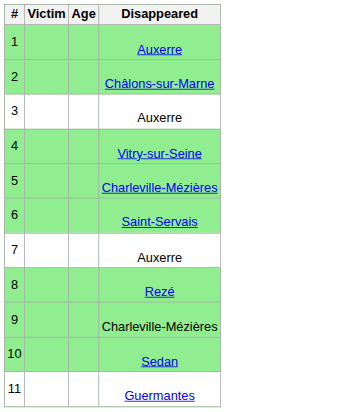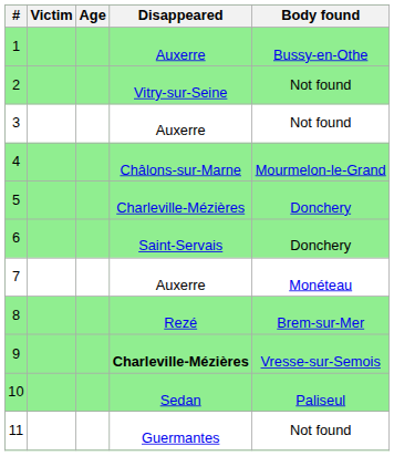+ column: Body found | Bussy-en-Othe | Not found | Not found | Mourmelon-le-Grand | Donchery | Donchery | Monéteau | Brem-sur-Mer | Vresse-sur-Semois | Paliseul | Not found
2 | Disappeared: Châlons-sur-Marne -> Vitry-sur-Seine
4 | Disappeared: Vitry-sur-Seine -> Châlons-sur-Marne
9 | Disappeared: normal -> bold
